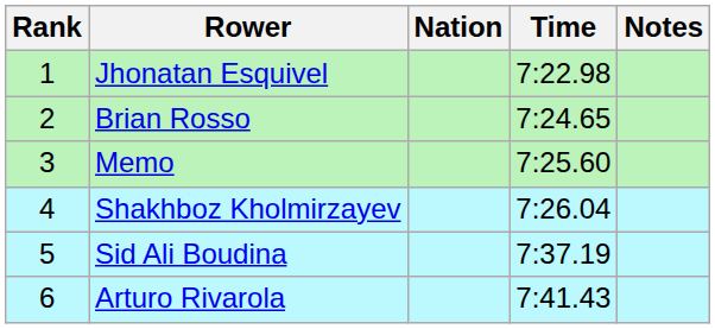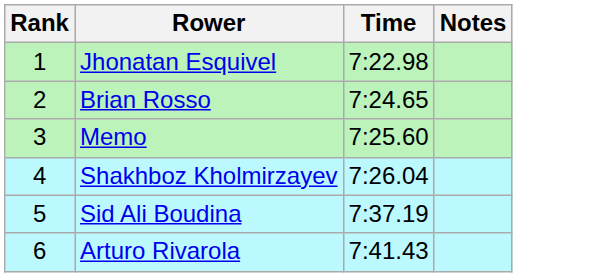- column: Nation
